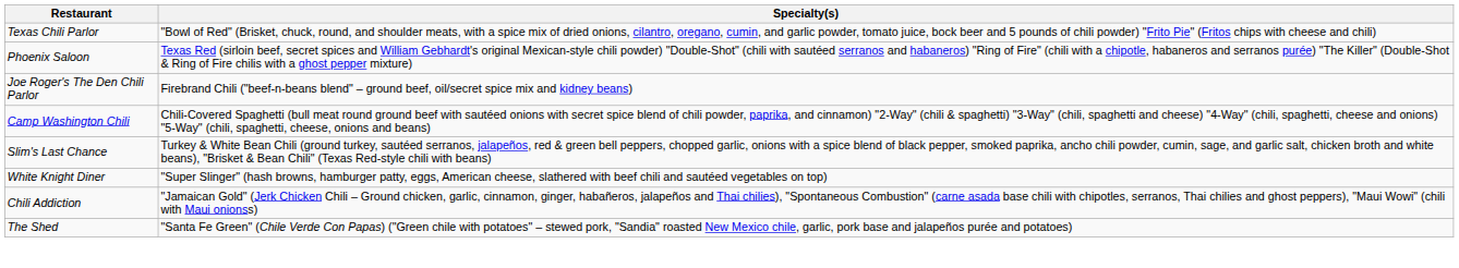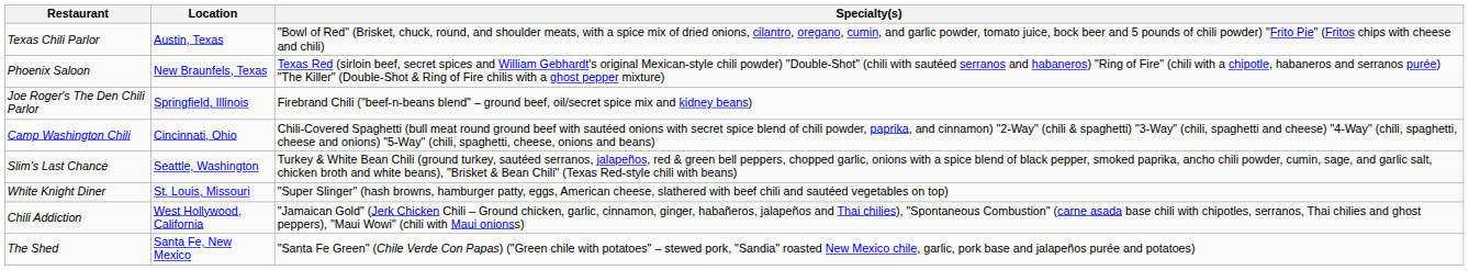+ column: Location | Austin, Texas | New Braunfels, Texas | Springfield, Illinois | Cincinnati, Ohio | Seattle, Washington | St. Louis, Missouri | West Hollywood, California | Santa Fe, New Mexico
